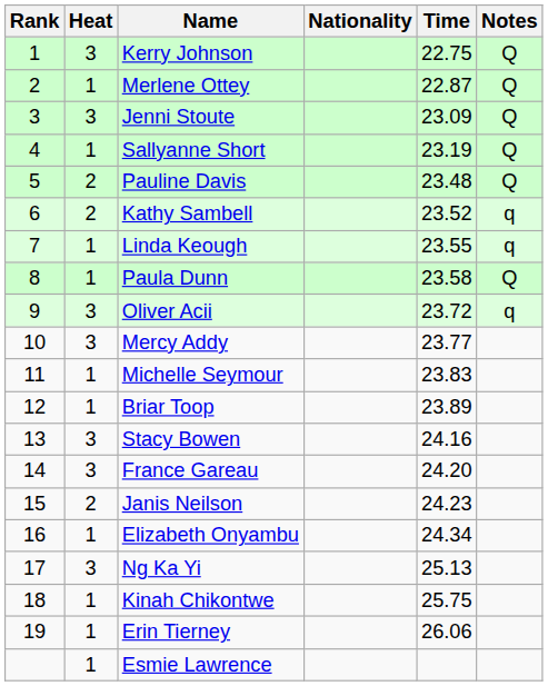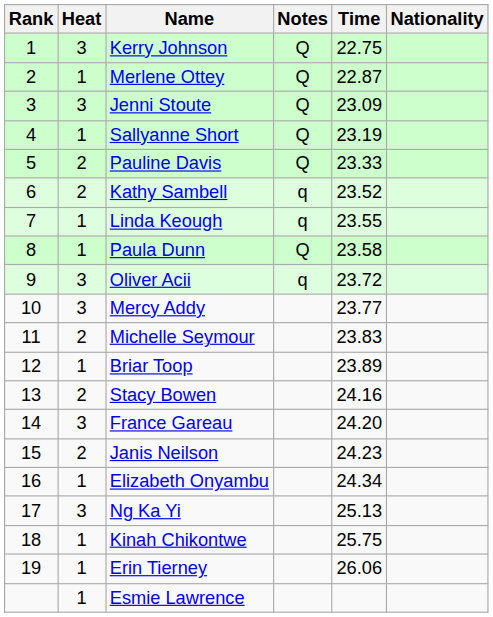columns swapped: Nationality <-> Notes
Pauline Davis | Time: 23.48 -> 23.33
Michelle Seymour | Heat: 1 -> 2
Stacy Bowen | Heat: 3 -> 2
